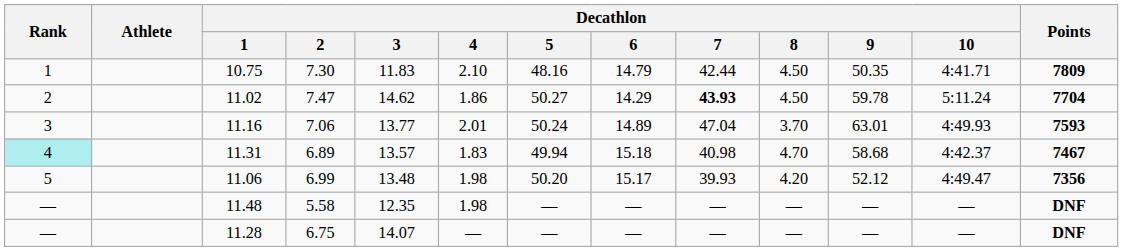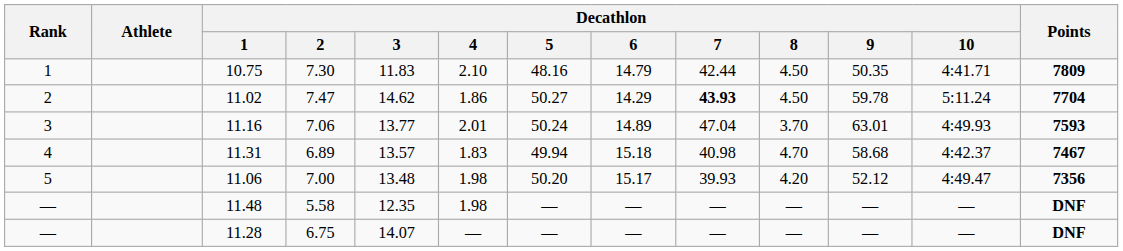11.31 | Rank: paleturquoise background -> no background
11.06 | Decathlon / 2: 6.99 -> 7.00
